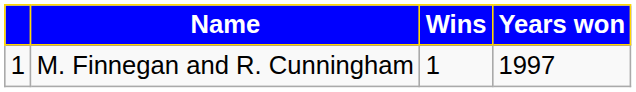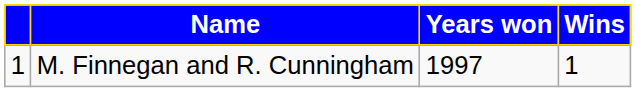columns swapped: Wins <-> Years won
